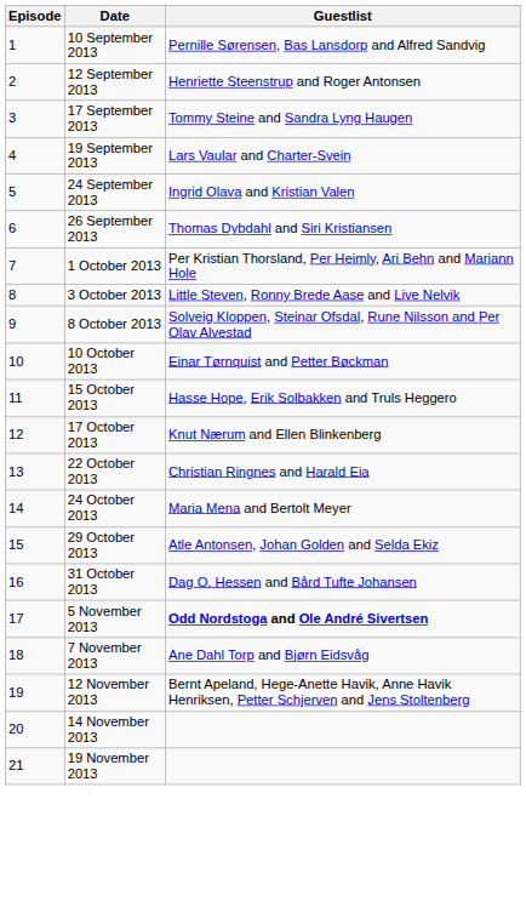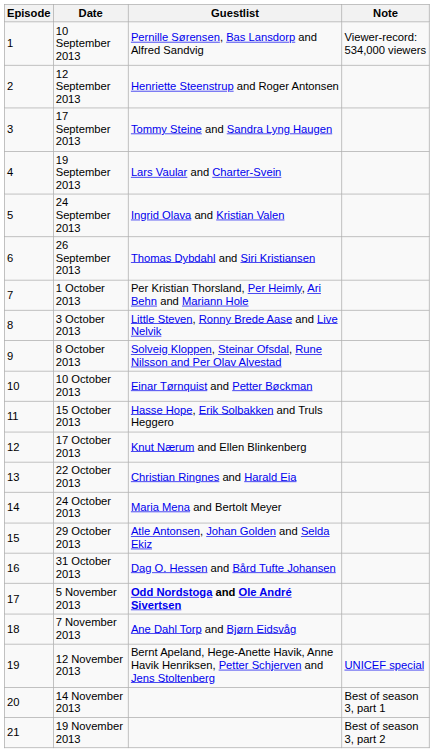+ column: Note | Viewer-record: 534,000 viewers | UNICEF special | Best of season 3, part 1 | Best of season 3, part 2
